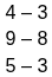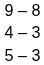rows swapped: 9 – 8 <-> 4 – 3
